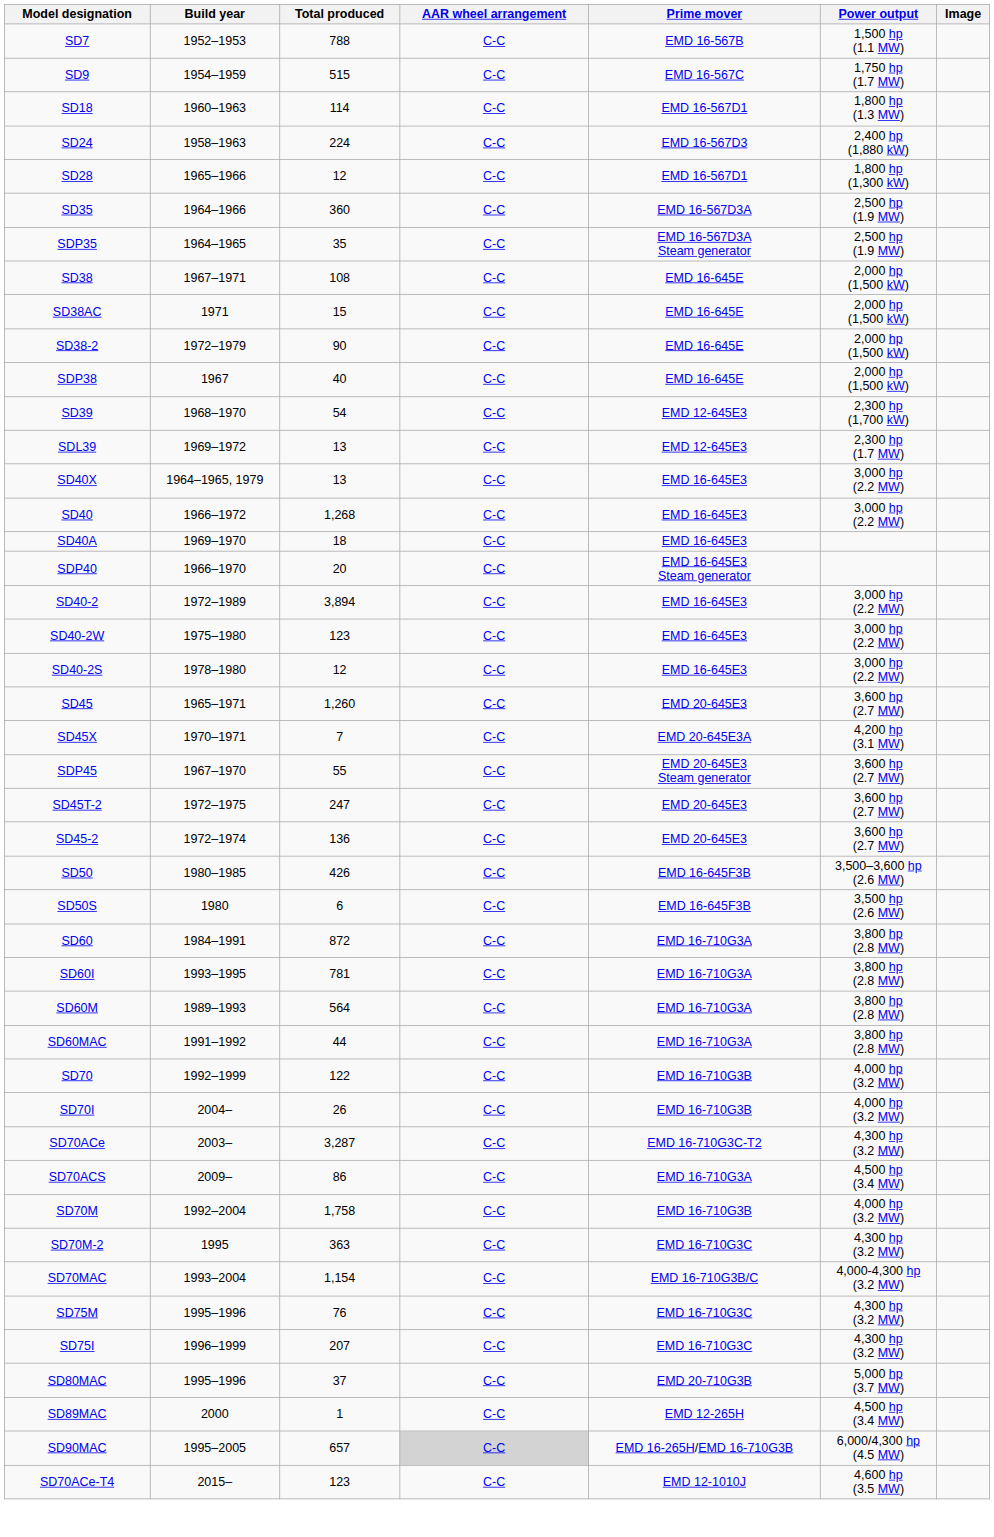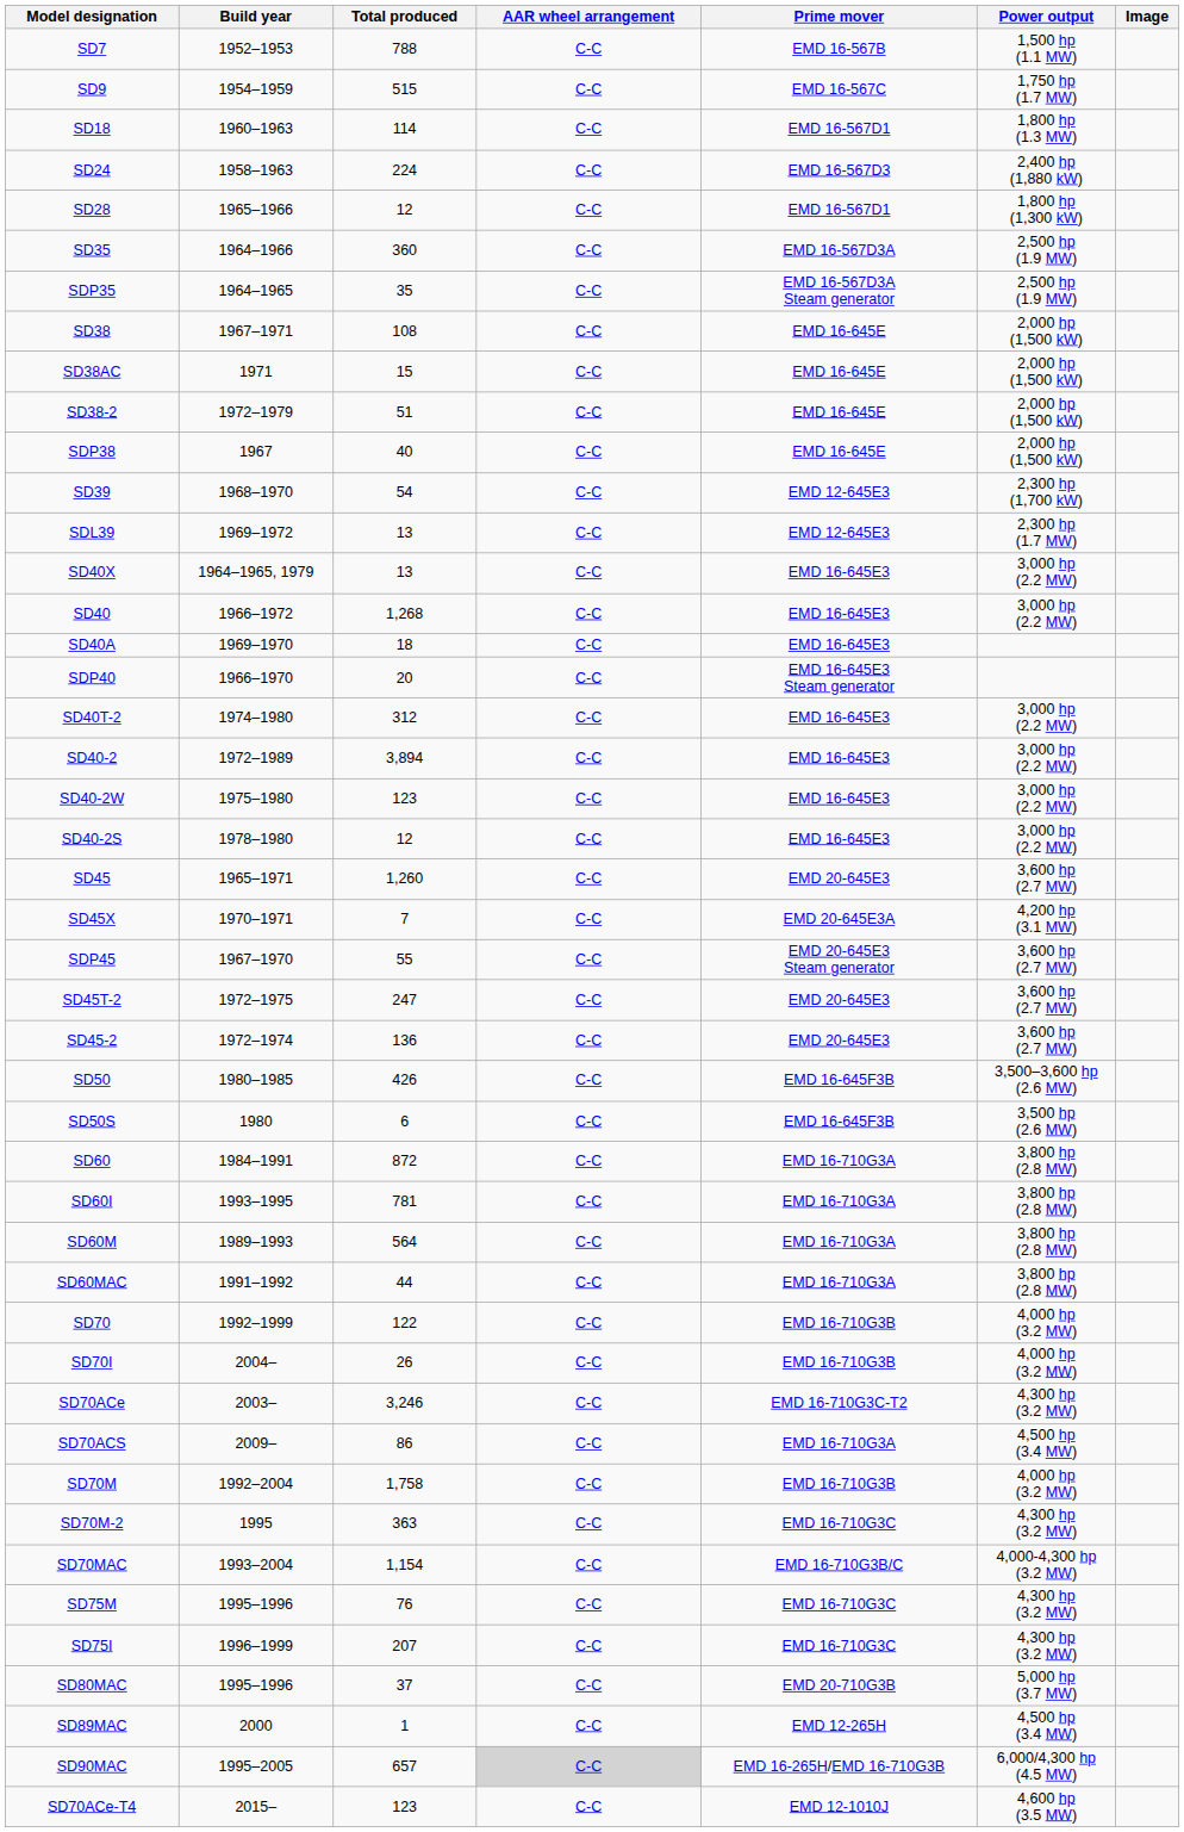SD38-2 | Total produced: 90 -> 51
+ row: SD40T-2 | 1974–1980 | 312 | C-C | EMD 16-645E3 | 3,000 hp (2.2 MW)
SD70ACe | Total produced: 3,287 -> 3,246
